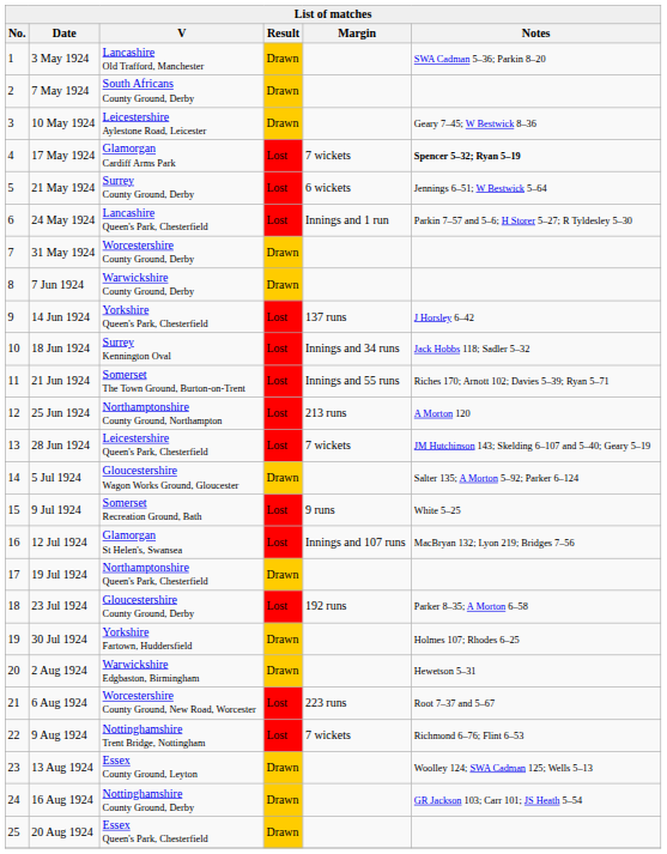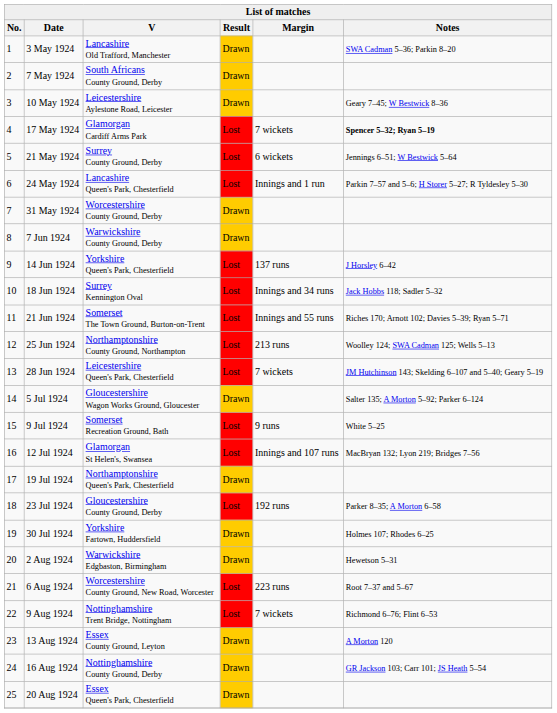25 Jun 1924 | Notes: A Morton 120 -> Woolley 124; SWA Cadman 125; Wells 5–13
13 Aug 1924 | Notes: Woolley 124; SWA Cadman 125; Wells 5–13 -> A Morton 120
